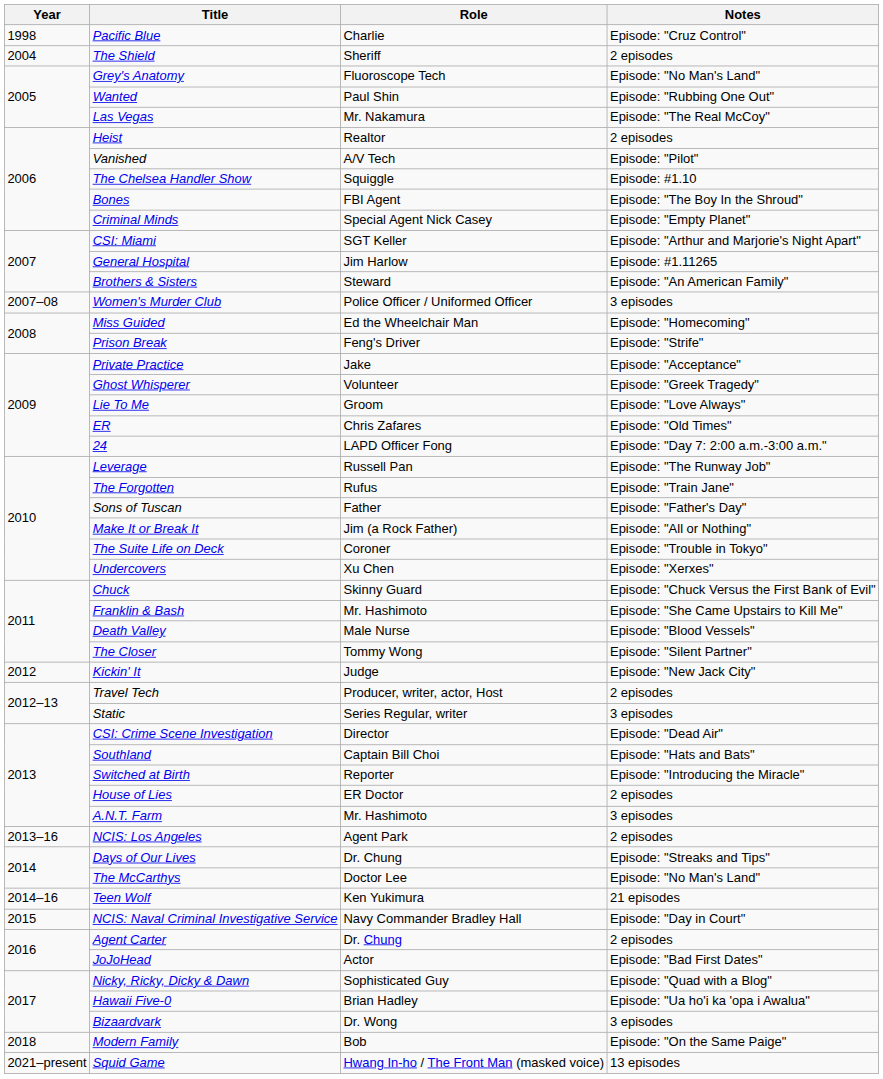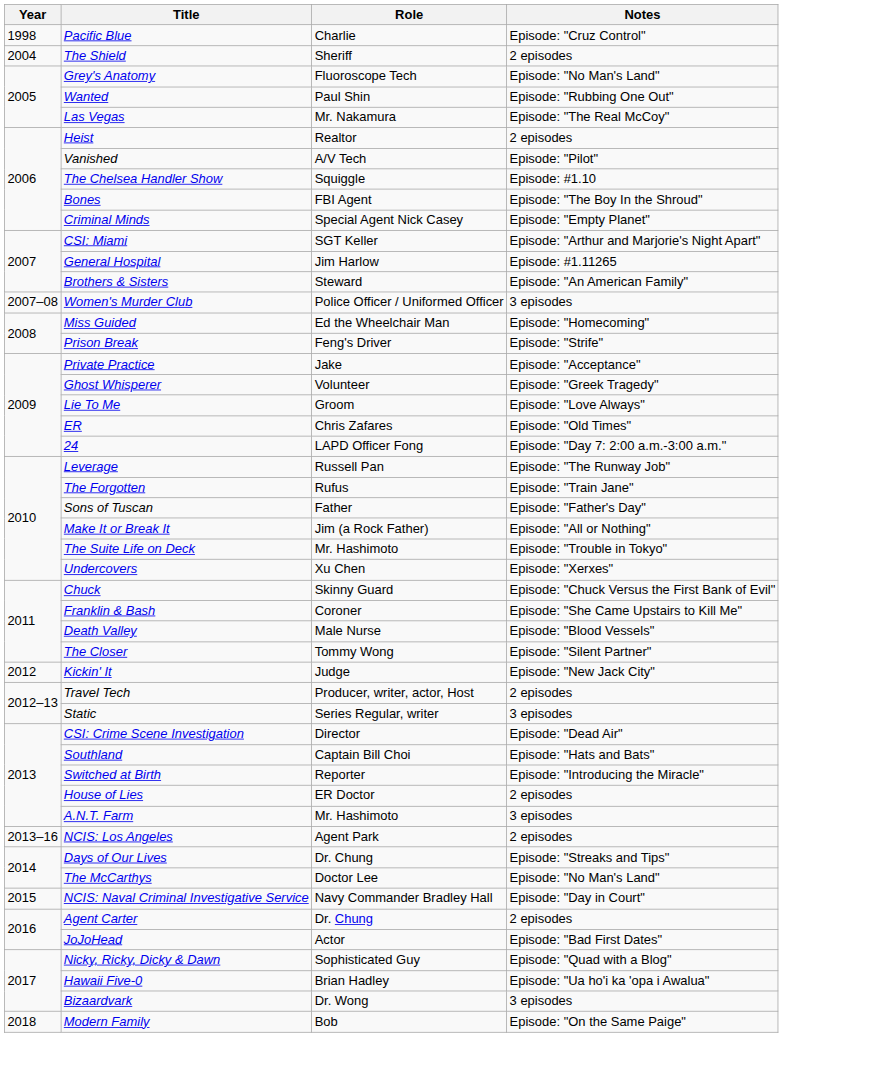The Suite Life on Deck | Role: Coroner -> Mr. Hashimoto
Franklin & Bash | Role: Mr. Hashimoto -> Coroner
- row: 2014–16 | Teen Wolf | Ken Yukimura | 21 episodes
- row: 2021–present | Squid Game | Hwang In-ho / The Front Man (masked voice) | 13 episodes
